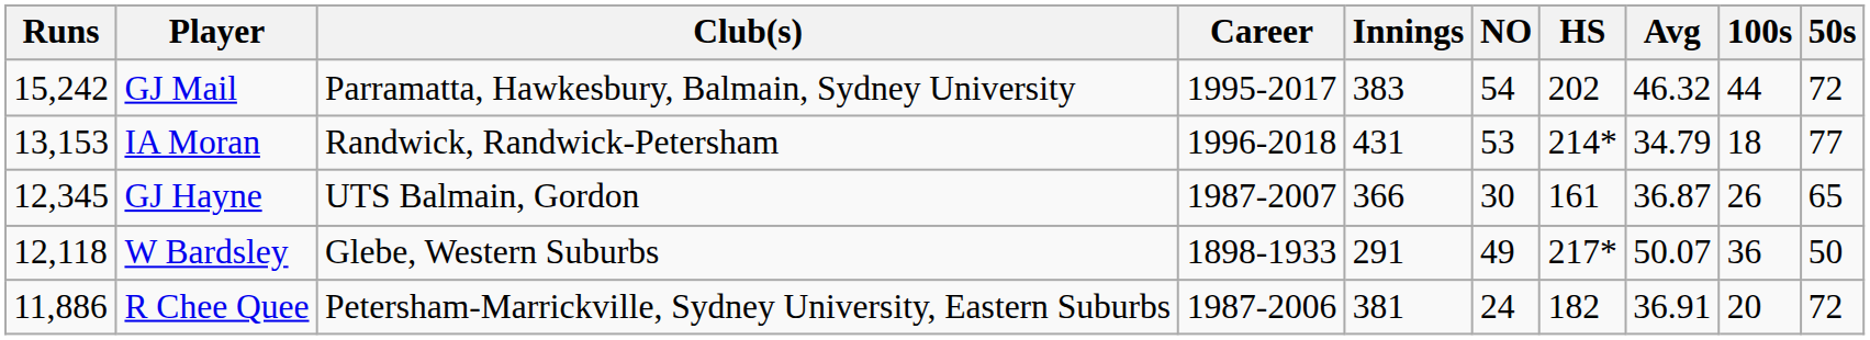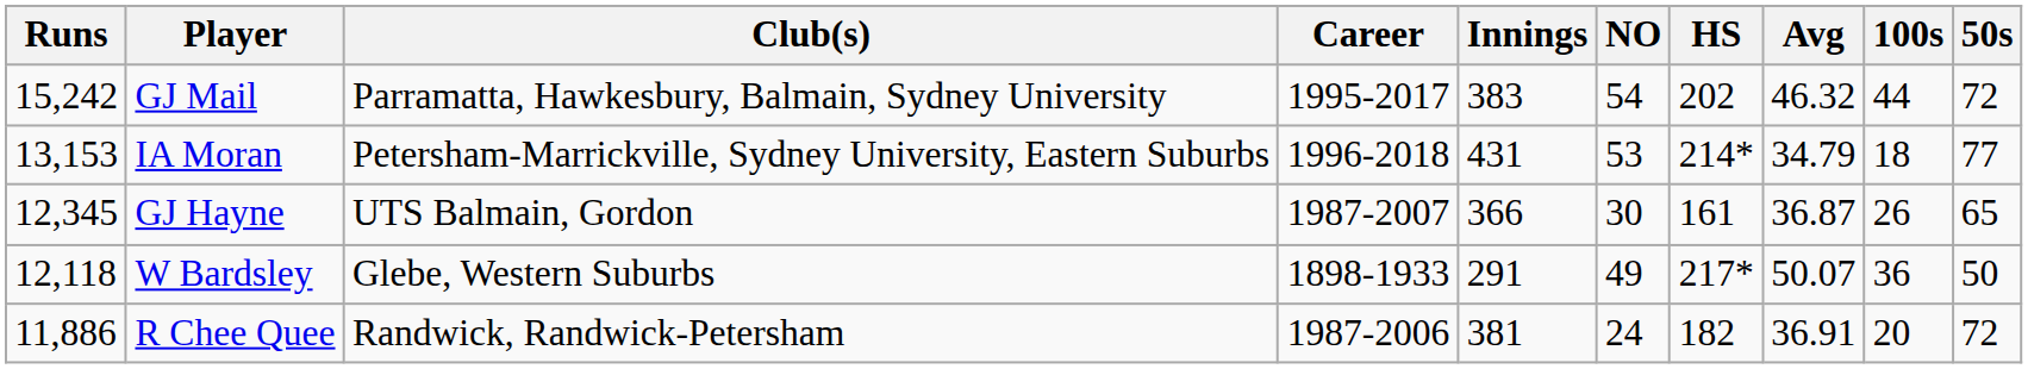IA Moran | Club(s): Randwick, Randwick-Petersham -> Petersham-Marrickville, Sydney University, Eastern Suburbs
R Chee Quee | Club(s): Petersham-Marrickville, Sydney University, Eastern Suburbs -> Randwick, Randwick-Petersham
